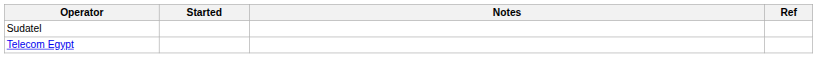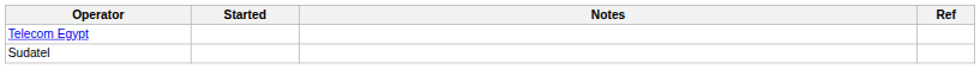rows swapped: Sudatel <-> Telecom Egypt
